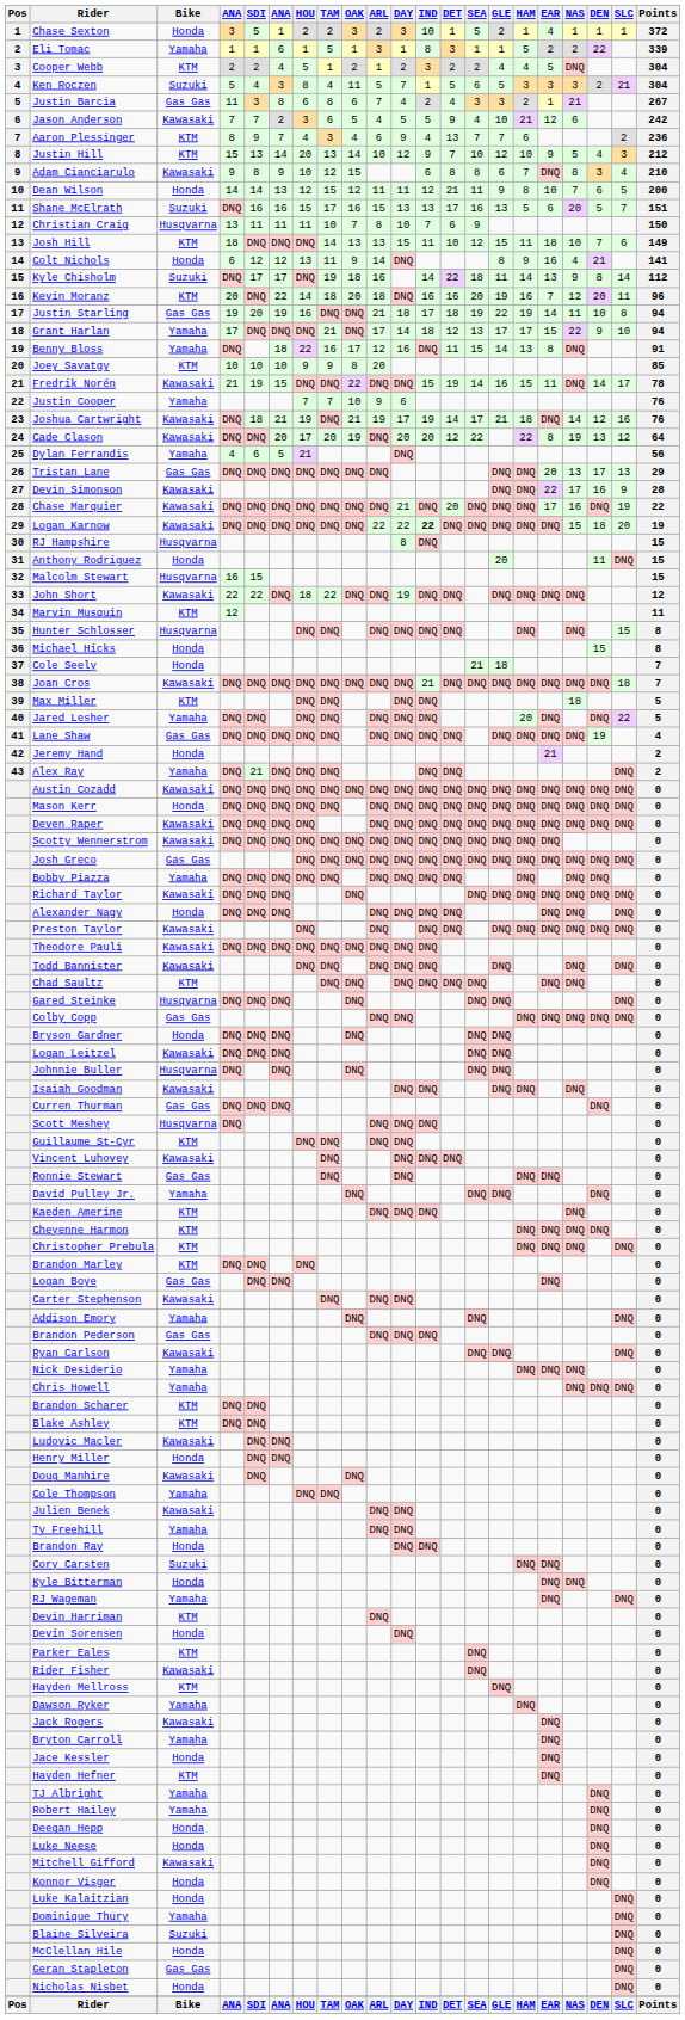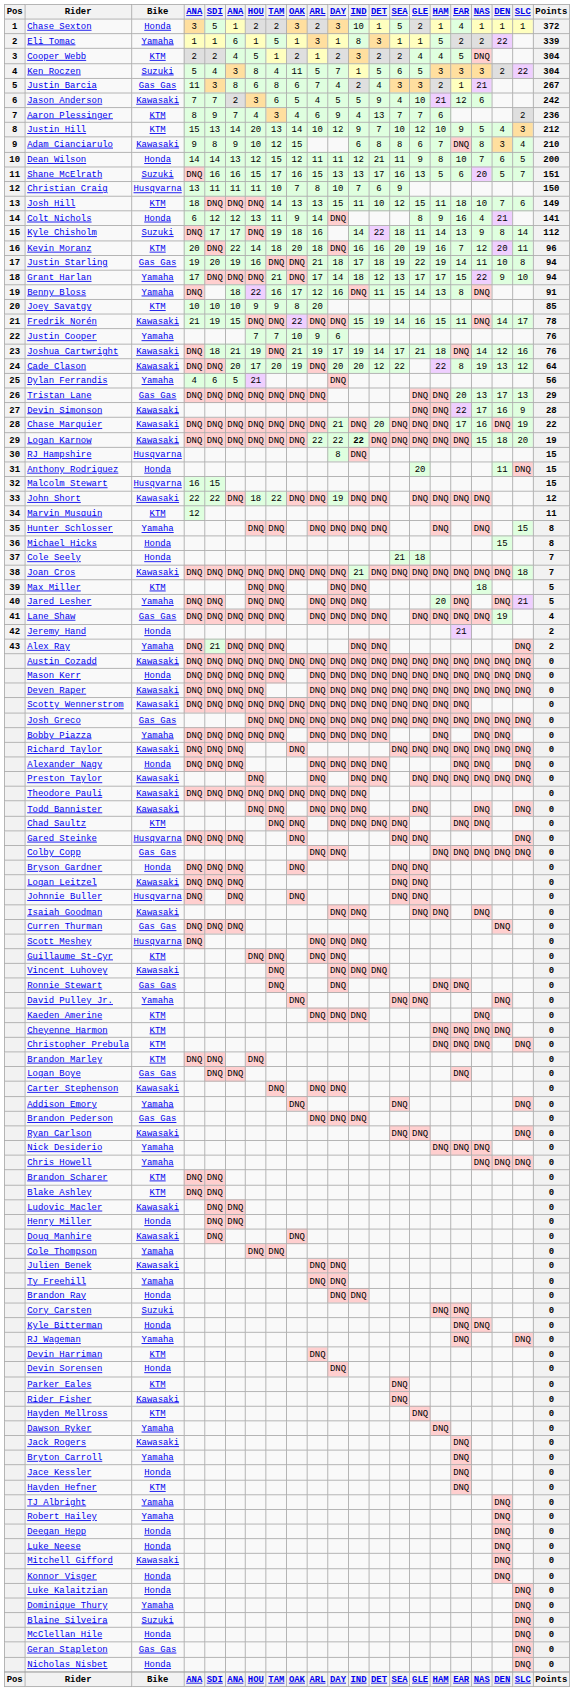Ken Roczen | SLC: 21 -> 22
Hunter Schlosser | Bike: Husqvarna -> Yamaha
Jared Lesher | SLC: 22 -> 21
